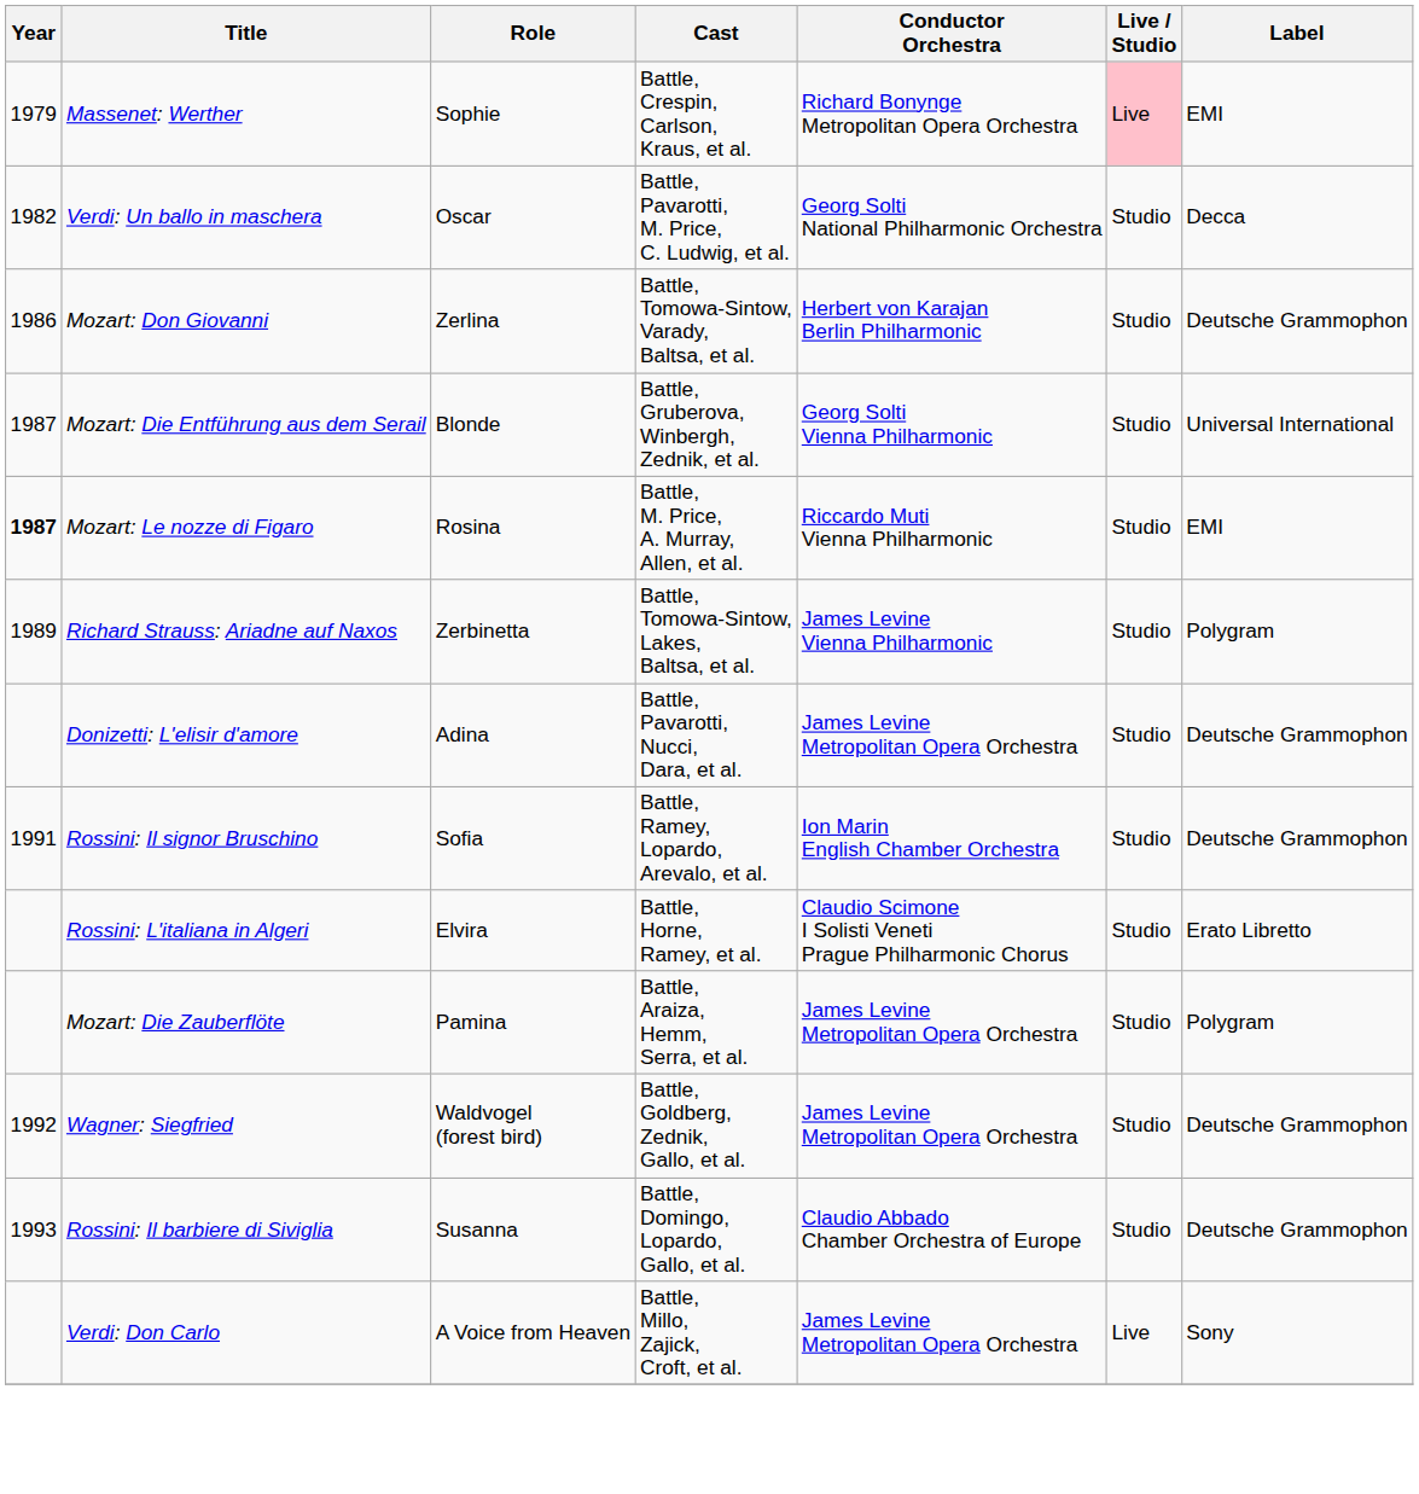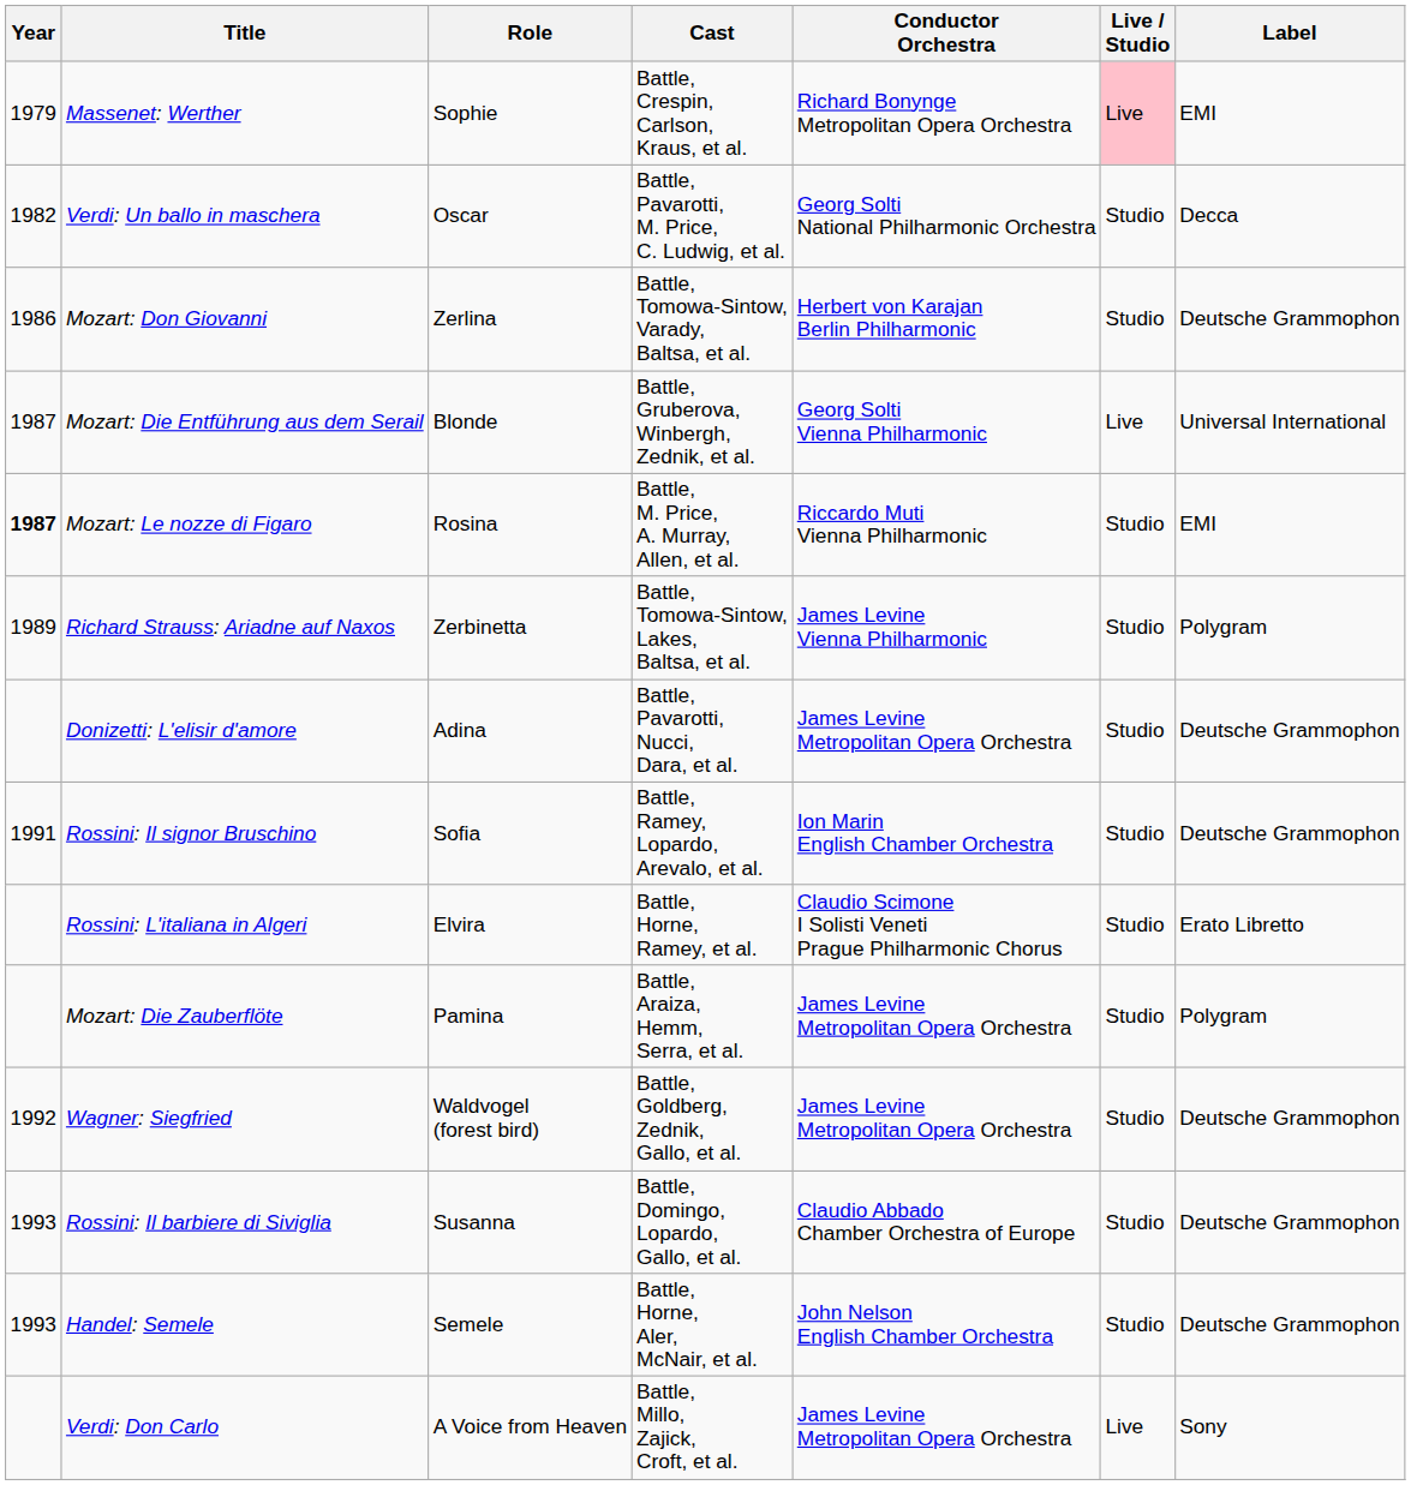Mozart: Die Entführung aus dem Serail | Live / Studio: Studio -> Live
+ row: 1993 | Handel: Semele | Semele | Battle, Horne, Aler, McNair, et al. | John Nelson English Chamber Orchestra | Studio | Deutsche Grammophon
